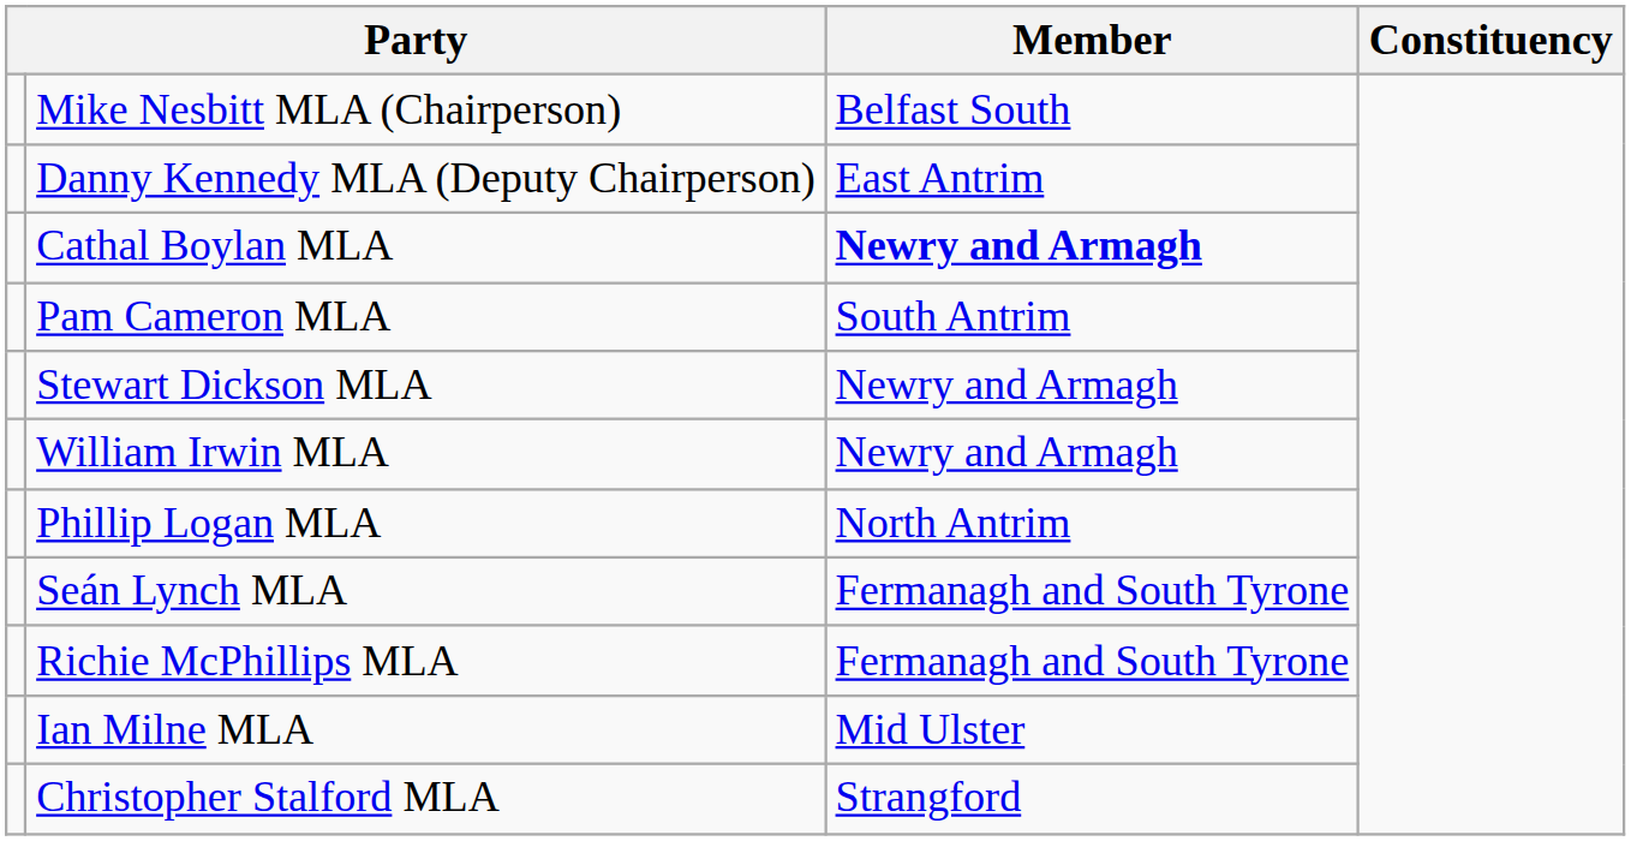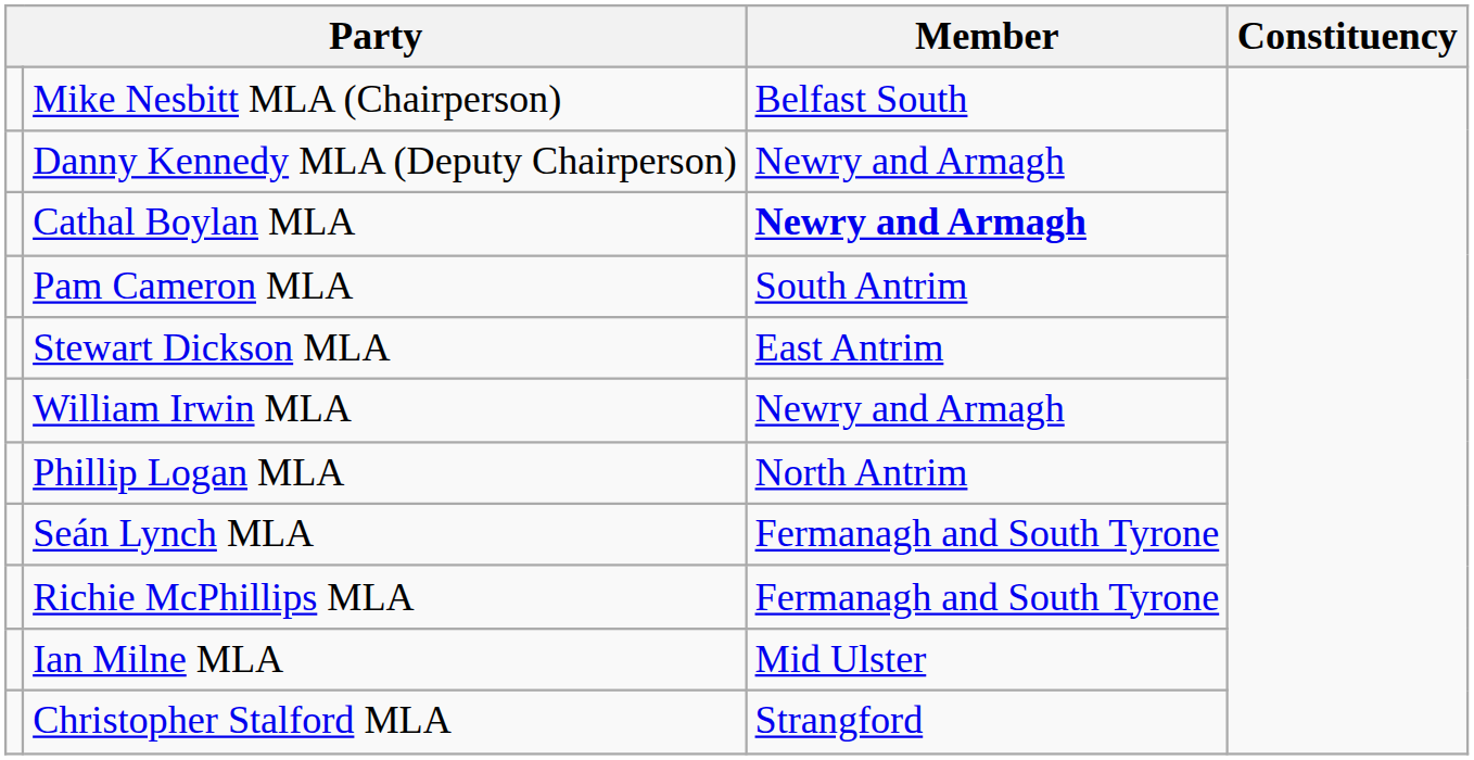Danny Kennedy MLA (Deputy Chairperson) | Member: East Antrim -> Newry and Armagh
Stewart Dickson MLA | Member: Newry and Armagh -> East Antrim
